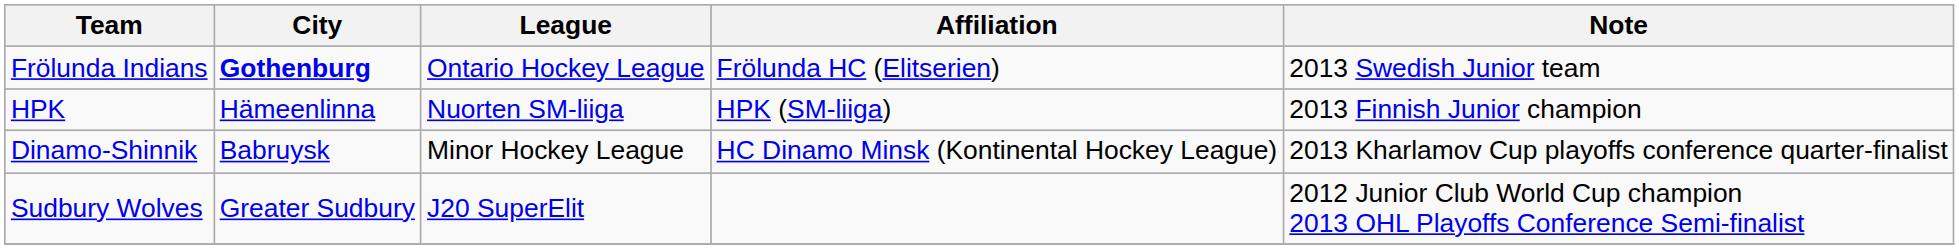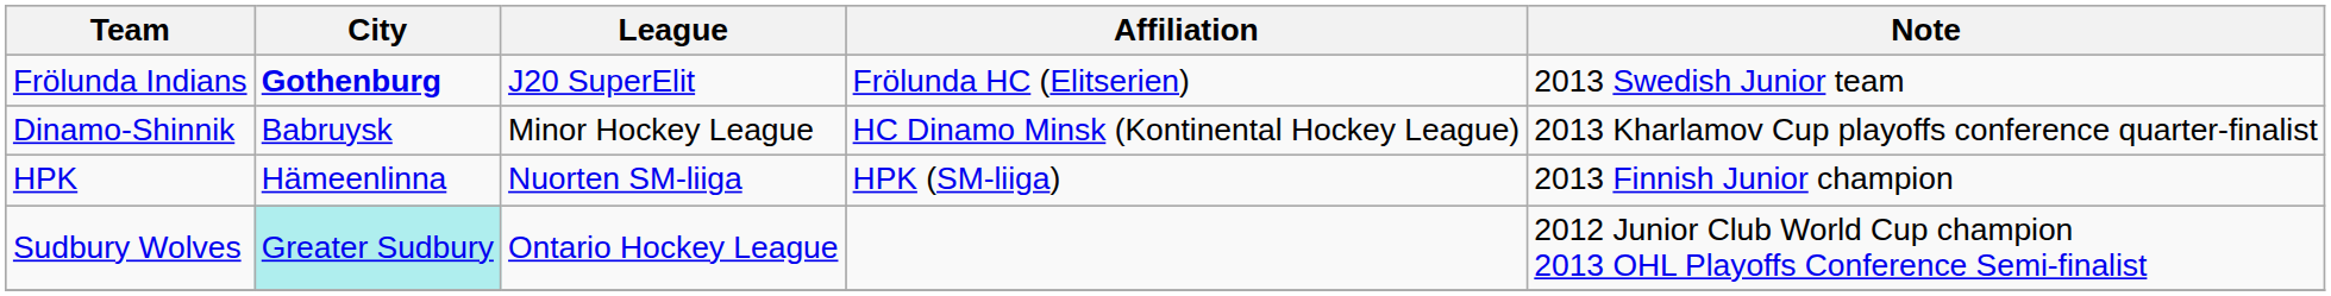Frölunda Indians | League: Ontario Hockey League -> J20 SuperElit
rows swapped: HPK <-> Dinamo-Shinnik
Sudbury Wolves | City: no background -> paleturquoise background
Sudbury Wolves | League: J20 SuperElit -> Ontario Hockey League
